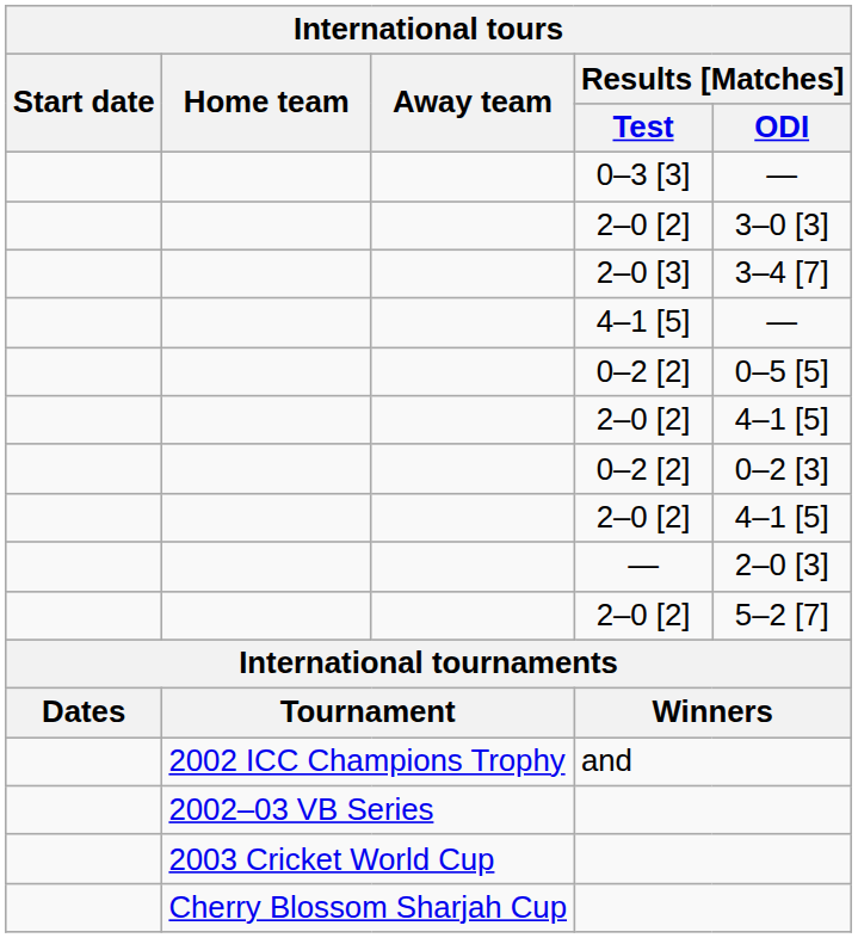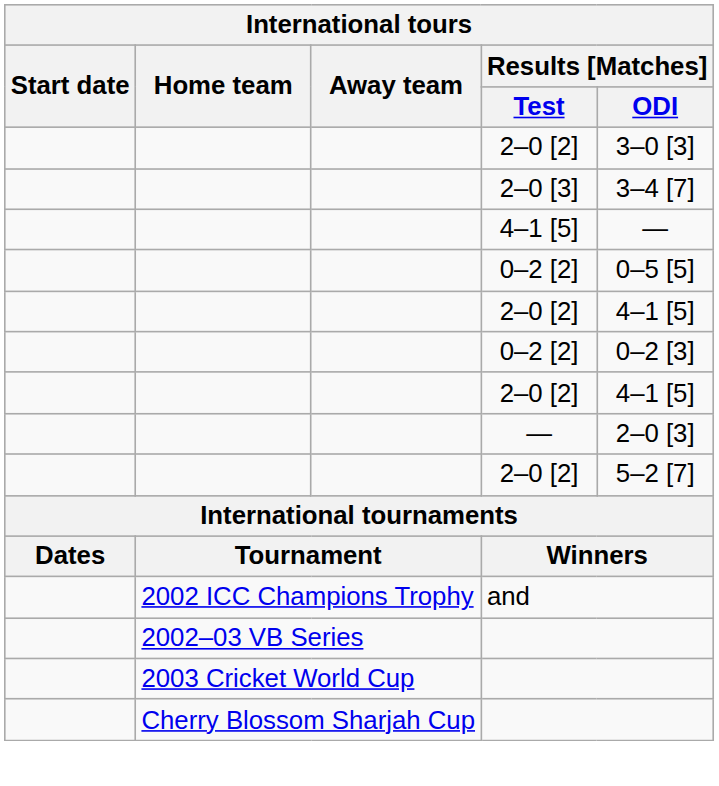- row: 0–3 [3] | —
